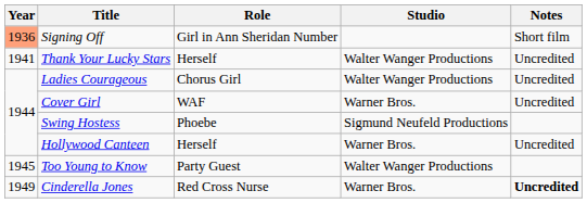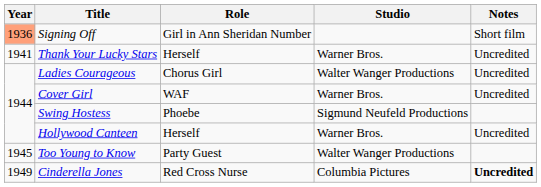Thank Your Lucky Stars | Studio: Walter Wanger Productions -> Warner Bros.
Cinderella Jones | Studio: Warner Bros. -> Columbia Pictures
